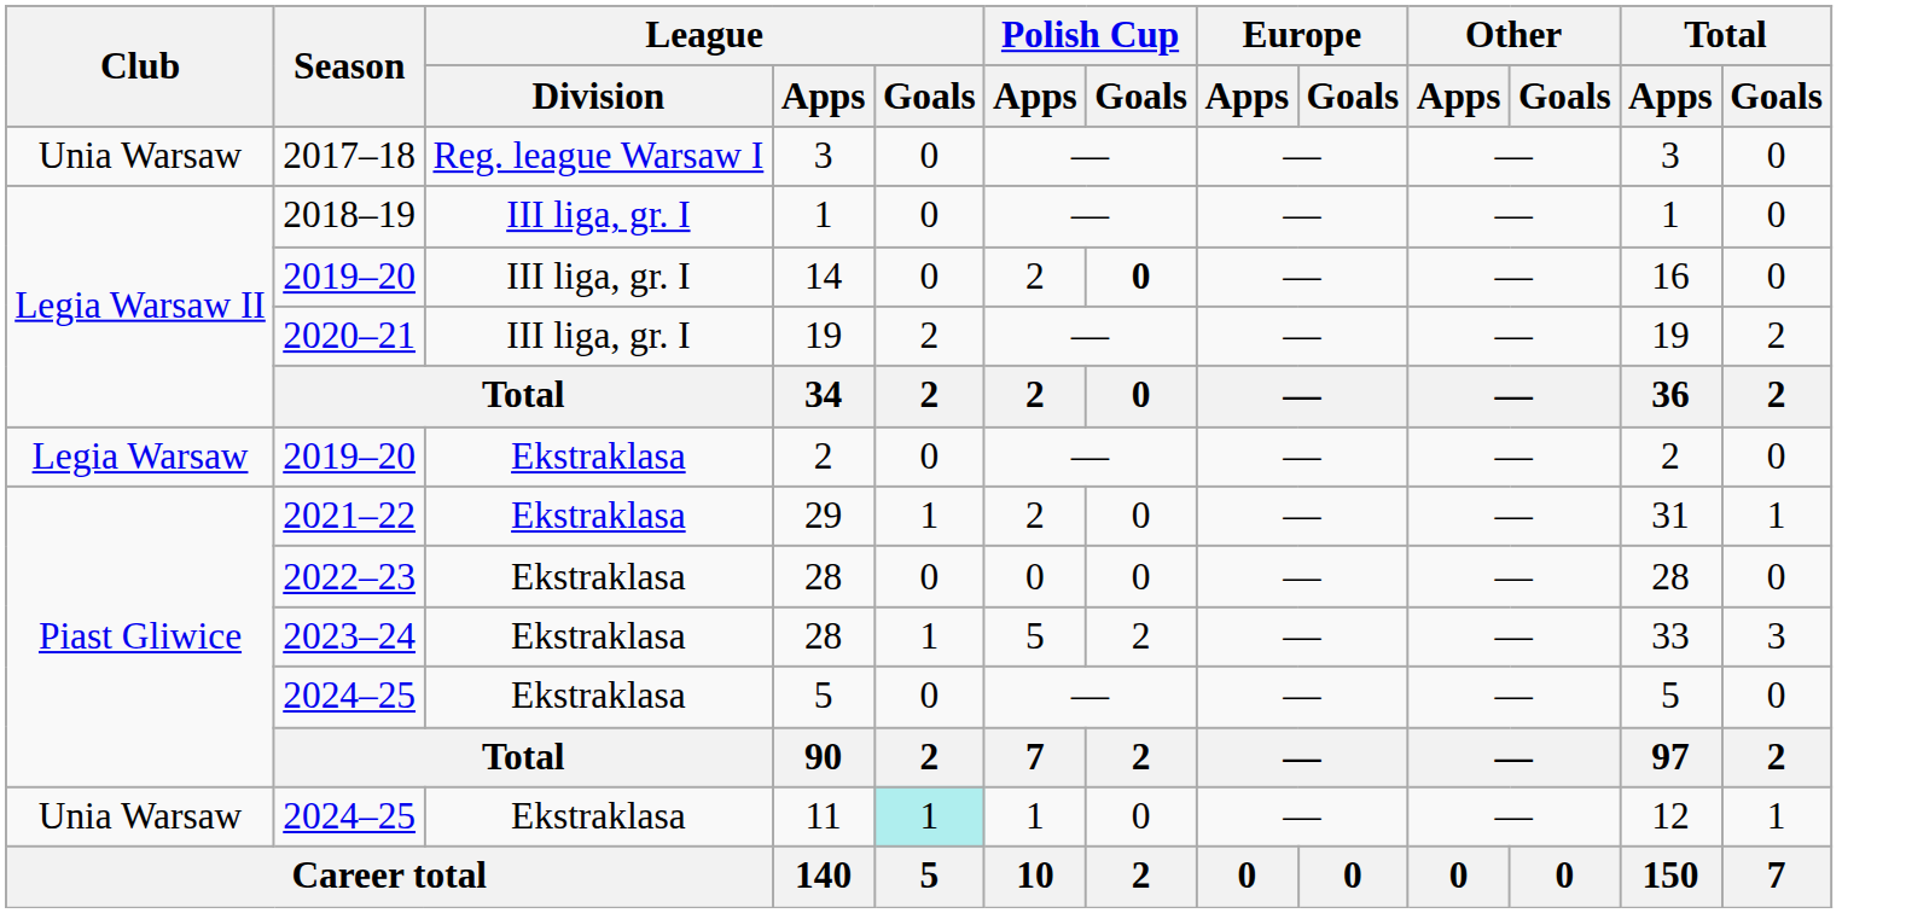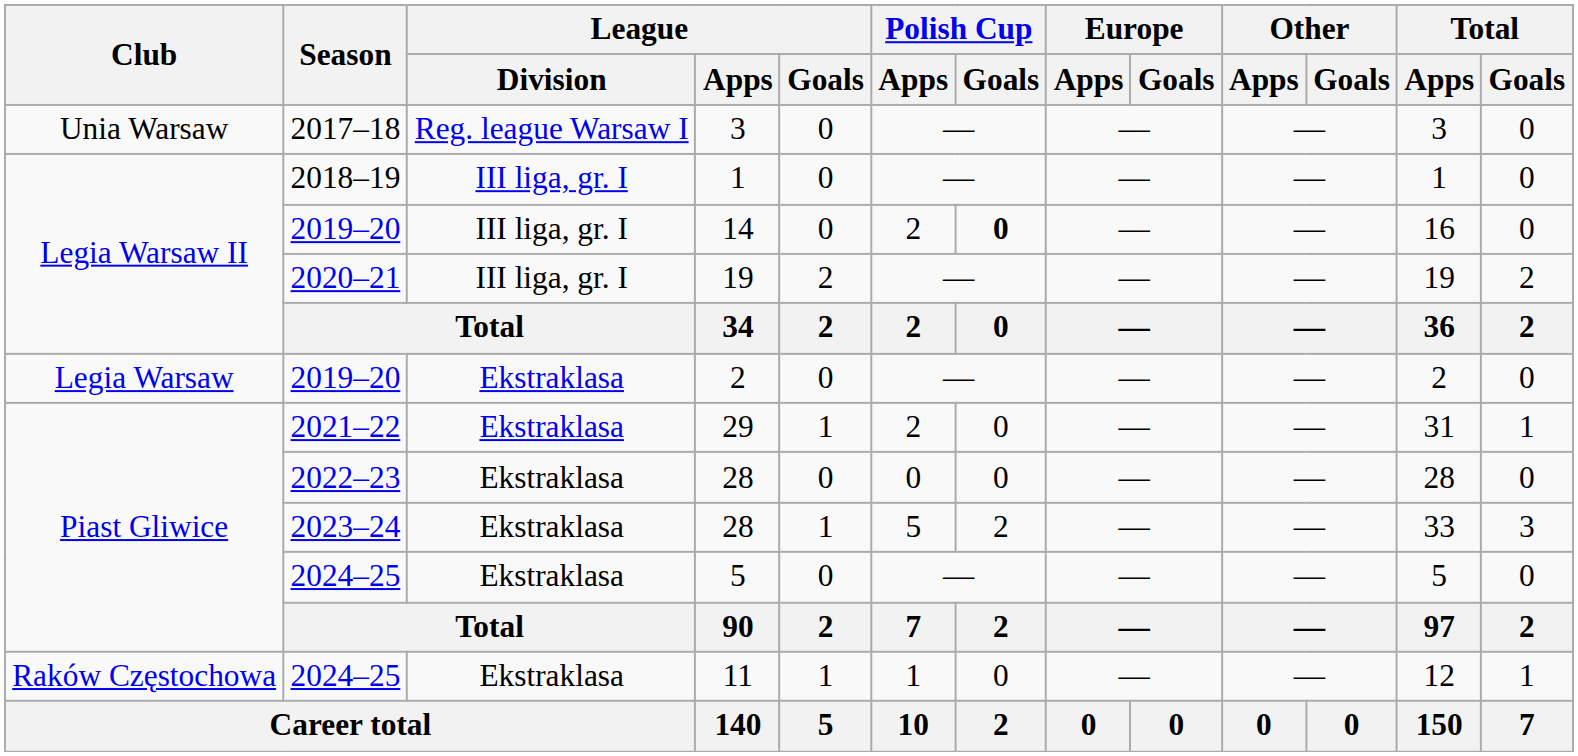11 | Club: Unia Warsaw -> Raków Częstochowa
11 | League / Goals: paleturquoise background -> no background
